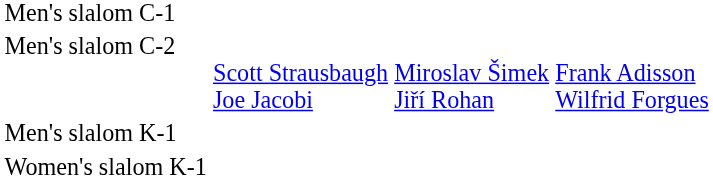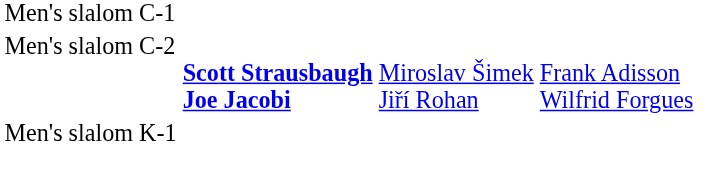Men's slalom C-2 | column 2: normal -> bold
- row: Women's slalom K-1
